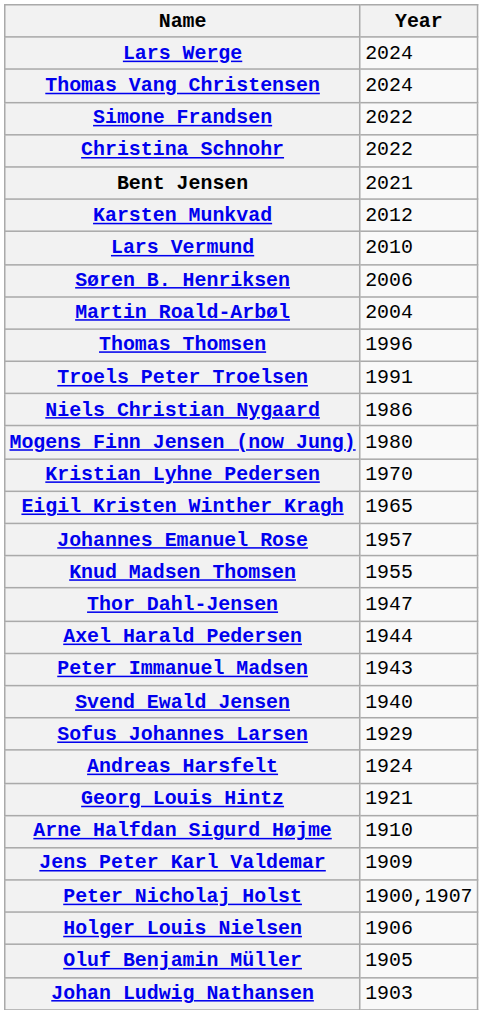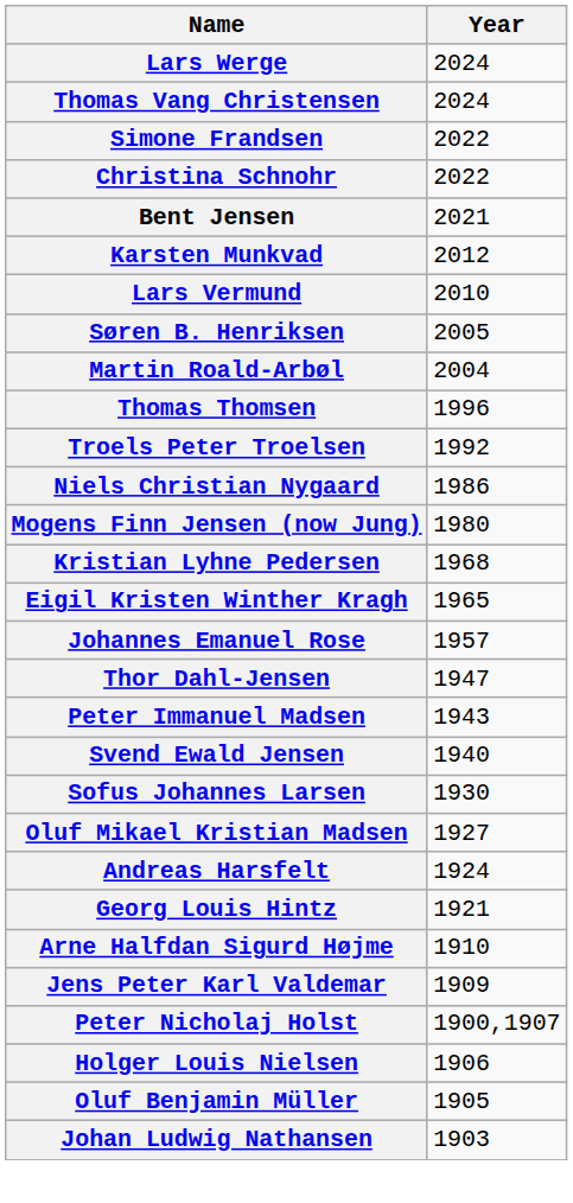Søren B. Henriksen | Year: 2006 -> 2005
Troels Peter Troelsen | Year: 1991 -> 1992
Kristian Lyhne Pedersen | Year: 1970 -> 1968
- row: Knud Madsen Thomsen | 1955
- row: Axel Harald Pedersen | 1944
Sofus Johannes Larsen | Year: 1929 -> 1930
+ row: Oluf Mikael Kristian Madsen | 1927
